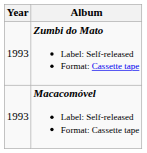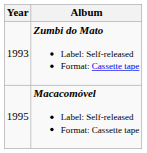Macacomóvel Label: Self-released Format: Cassette tape | Year: 1993 -> 1995
